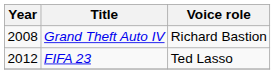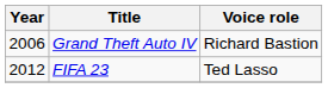Grand Theft Auto IV | Year: 2008 -> 2006
